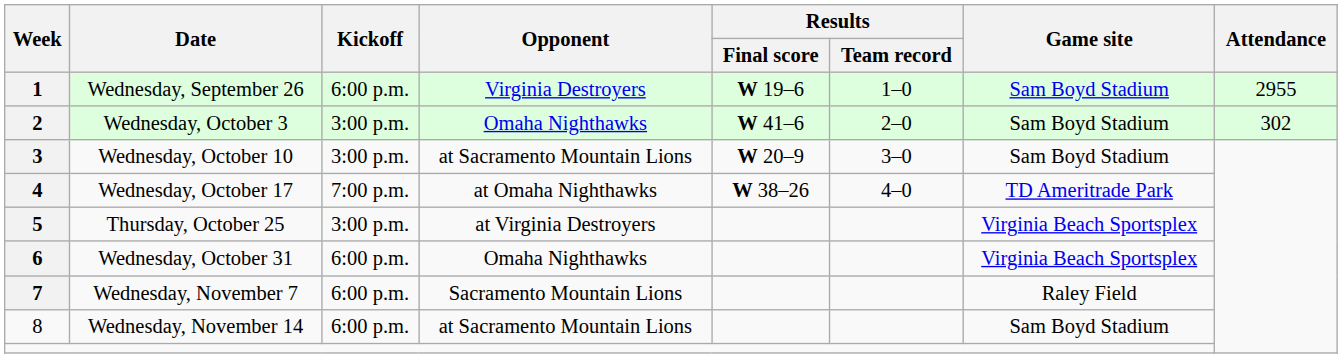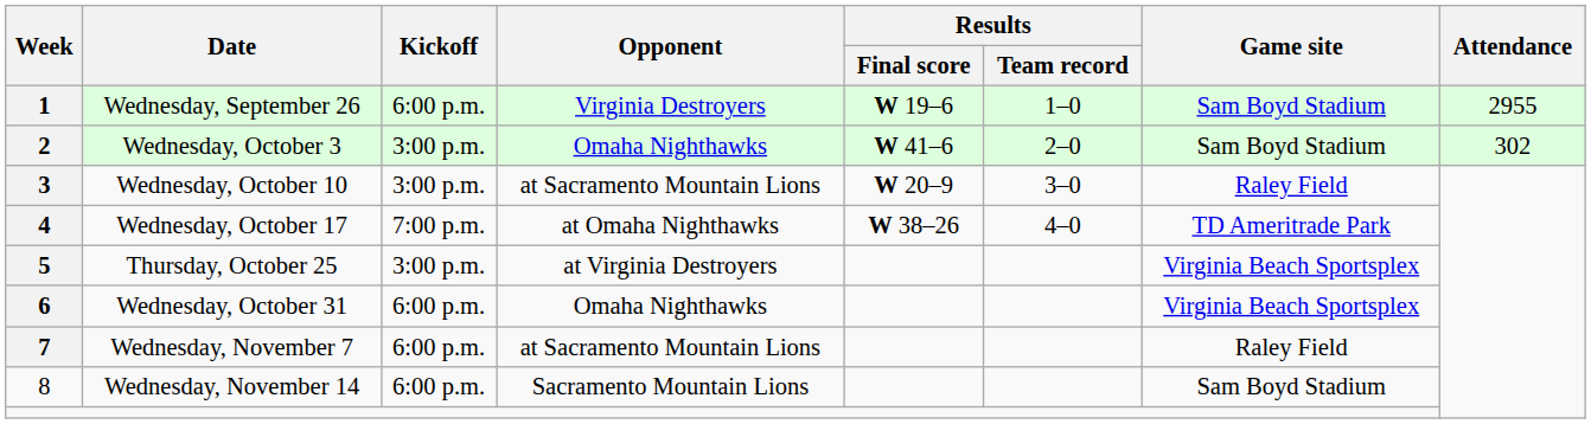Wednesday, October 10 | Game site: Sam Boyd Stadium -> Raley Field
Wednesday, November 7 | Opponent: Sacramento Mountain Lions -> at Sacramento Mountain Lions
Wednesday, November 14 | Opponent: at Sacramento Mountain Lions -> Sacramento Mountain Lions
